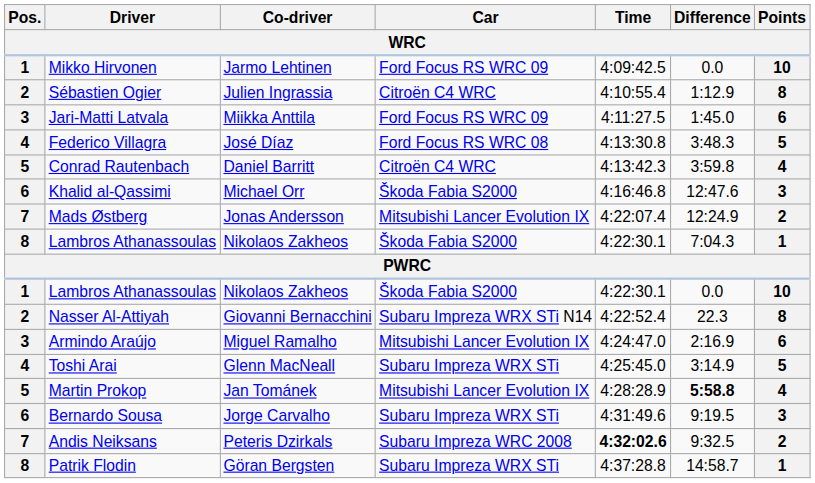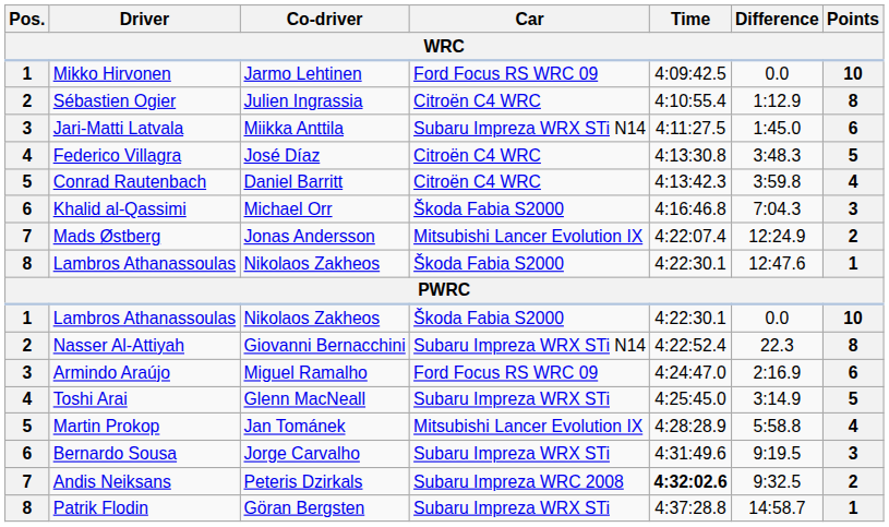Jari-Matti Latvala | Car: Ford Focus RS WRC 09 -> Subaru Impreza WRX STi N14
Federico Villagra | Car: Ford Focus RS WRC 08 -> Citroën C4 WRC
Khalid al-Qassimi | Difference: 12:47.6 -> 7:04.3
8 / Lambros Athanassoulas | Difference: 7:04.3 -> 12:47.6
Armindo Araújo | Car: Mitsubishi Lancer Evolution IX -> Ford Focus RS WRC 09
Martin Prokop | Difference: bold -> normal
